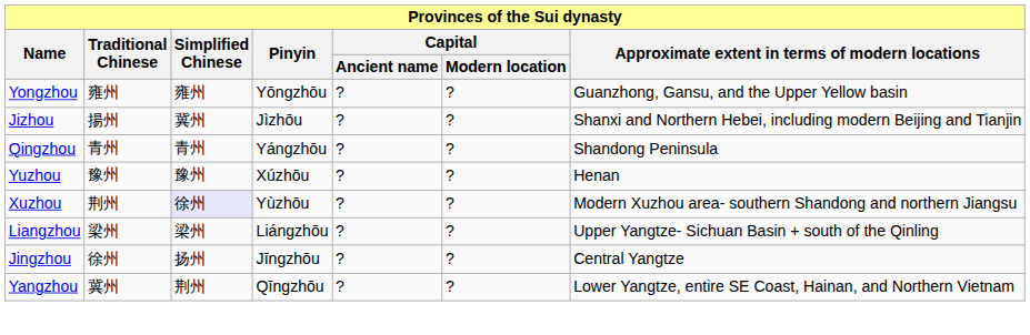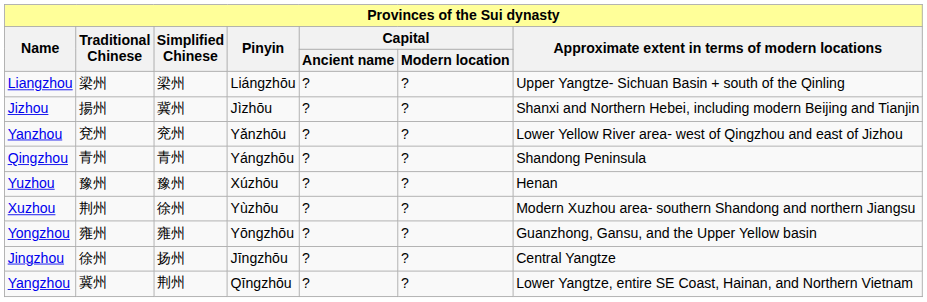rows swapped: Yongzhou <-> Liangzhou
+ row: Yanzhou | 兗州 | 兖州 | Yǎnzhōu | ? | ? | Lower Yellow River area- west of Qingzhou and east of Jizhou
Xuzhou | Simplified Chinese: lavender background -> no background
